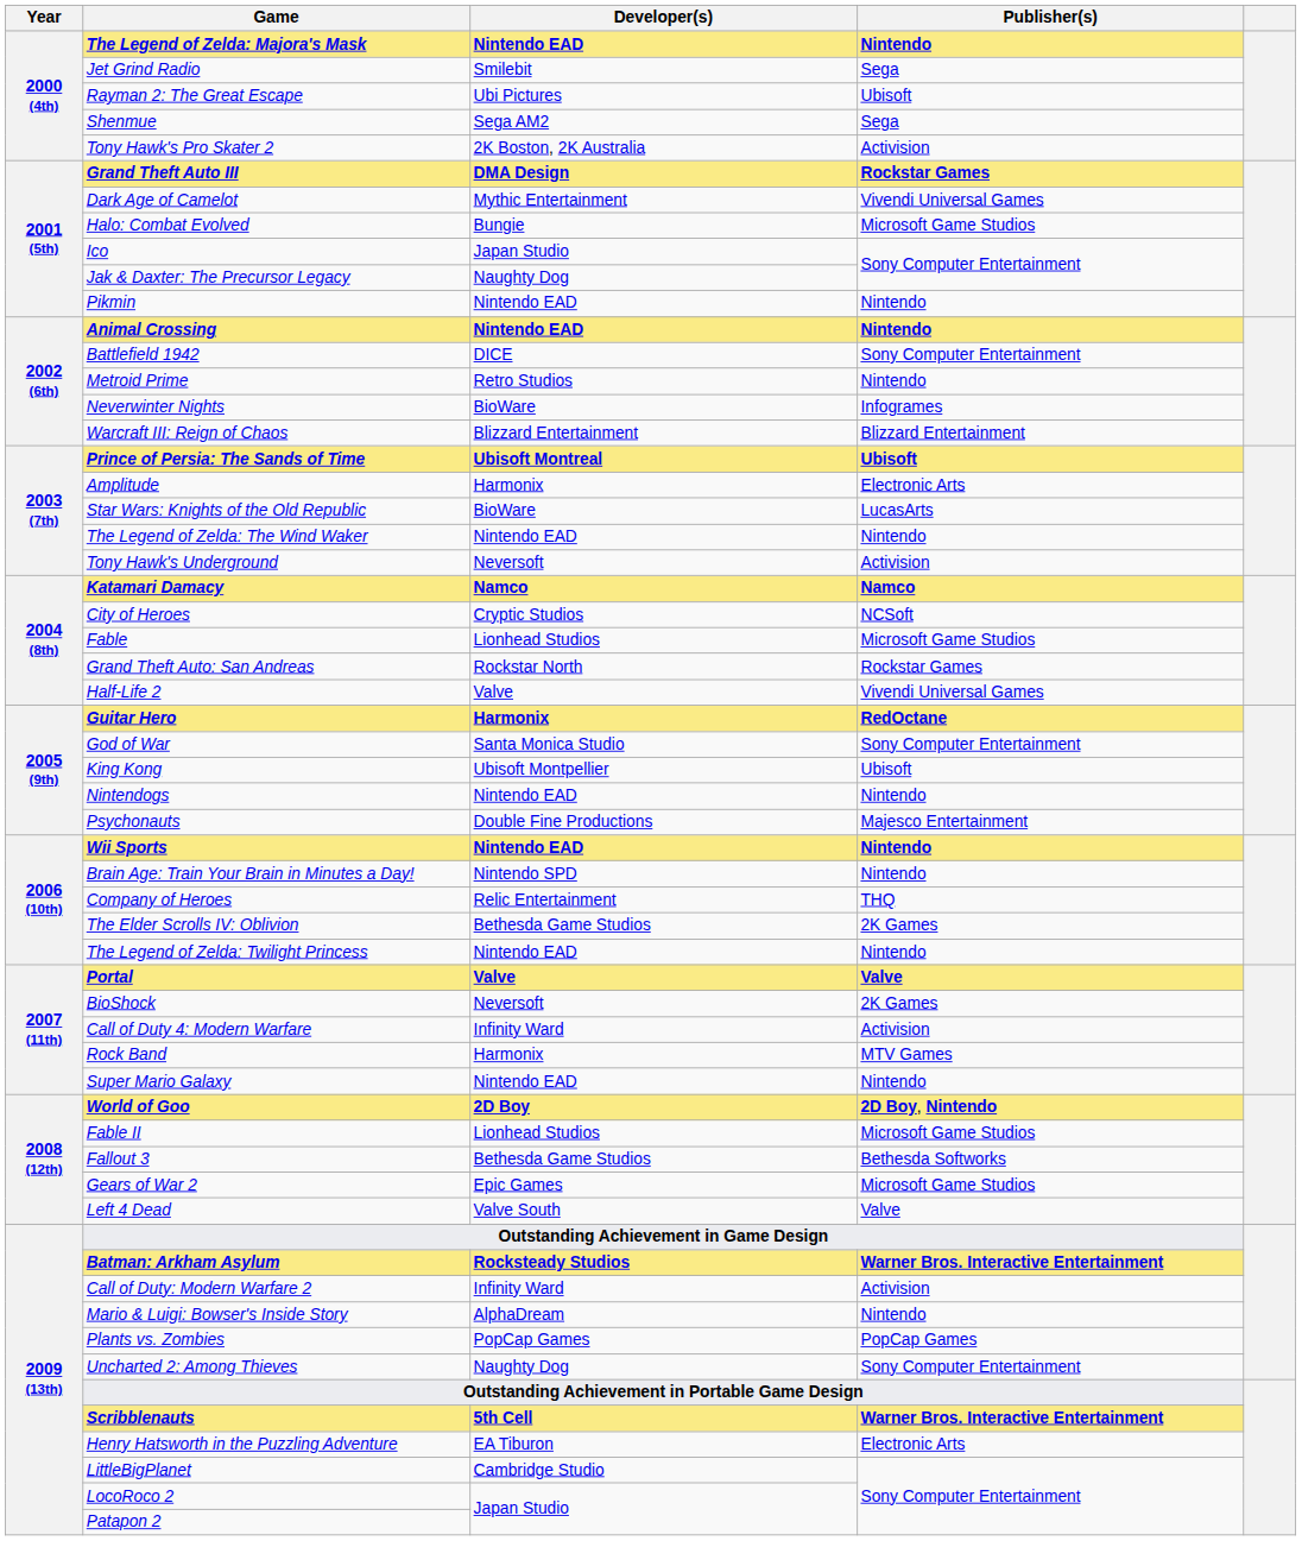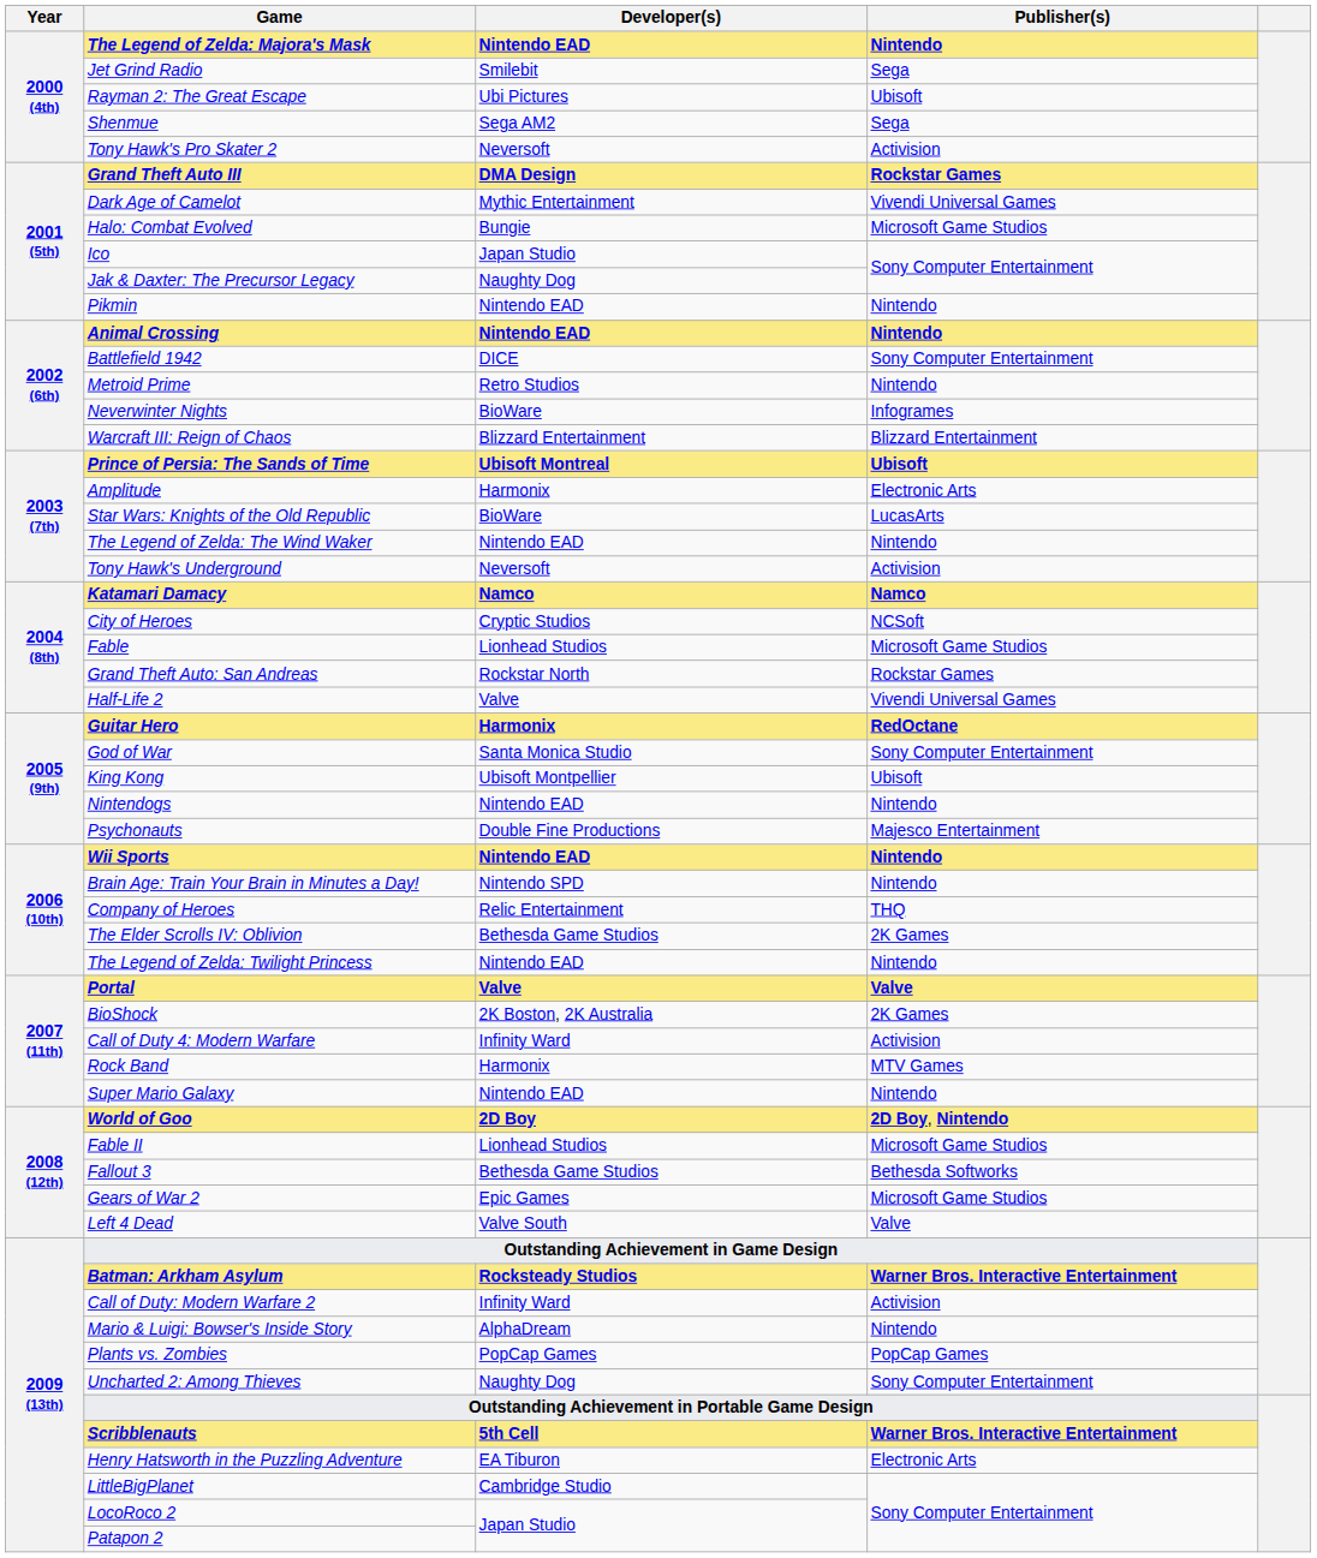Tony Hawk's Pro Skater 2 | Developer(s): 2K Boston, 2K Australia -> Neversoft
BioShock | Developer(s): Neversoft -> 2K Boston, 2K Australia
